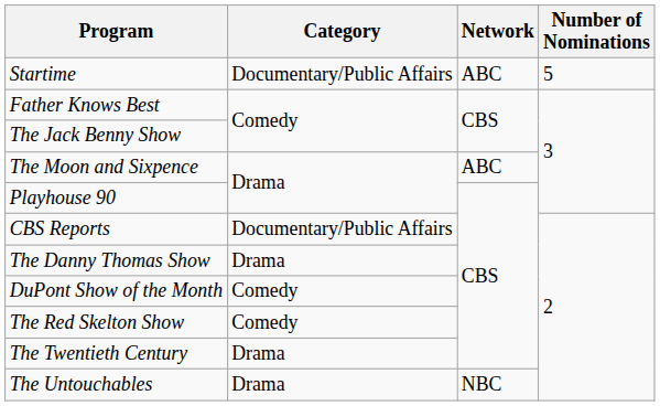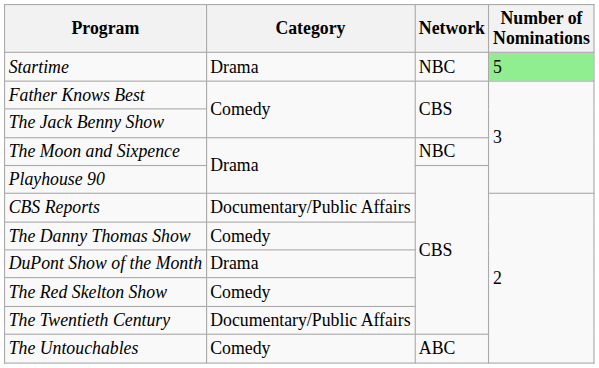Startime | Category: Documentary/Public Affairs -> Drama
Startime | Network: ABC -> NBC
Startime | Number of Nominations: no background -> lightgreen background
The Moon and Sixpence | Network: ABC -> NBC
The Danny Thomas Show | Category: Drama -> Comedy
DuPont Show of the Month | Category: Comedy -> Drama
The Twentieth Century | Category: Drama -> Documentary/Public Affairs
The Untouchables | Category: Drama -> Comedy
The Untouchables | Network: NBC -> ABC
